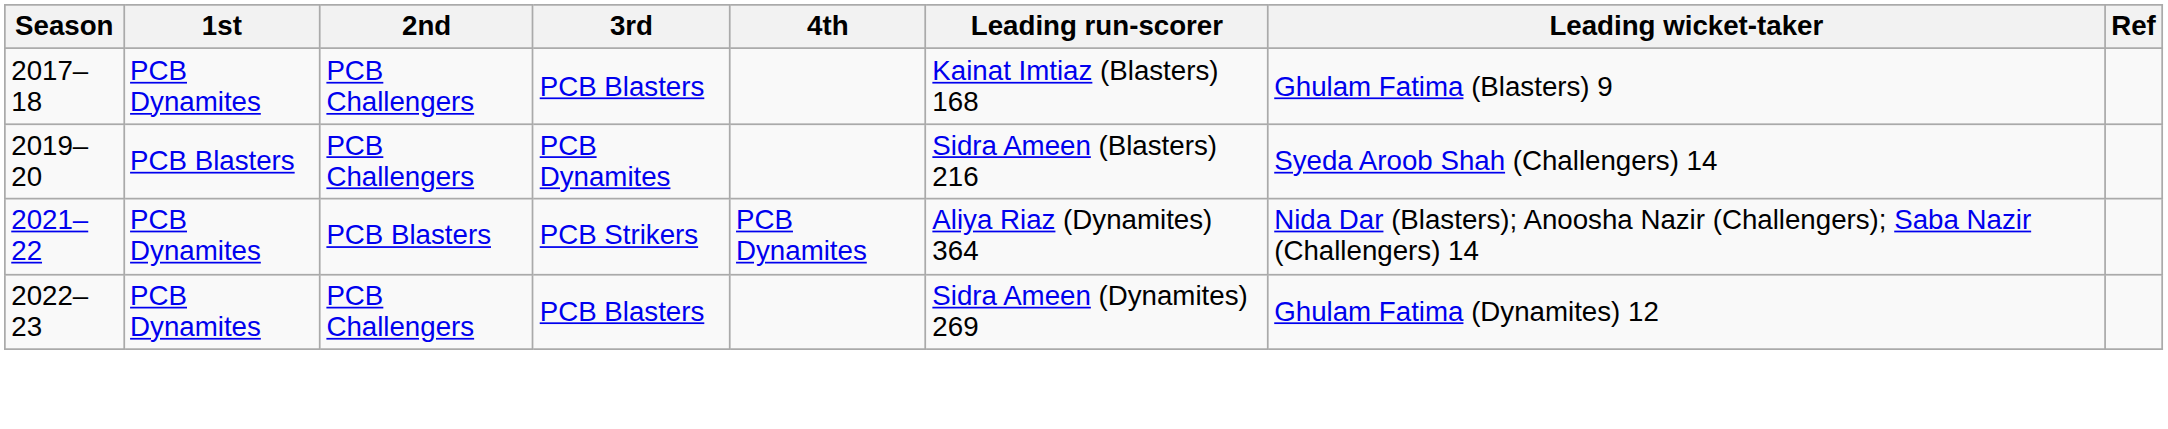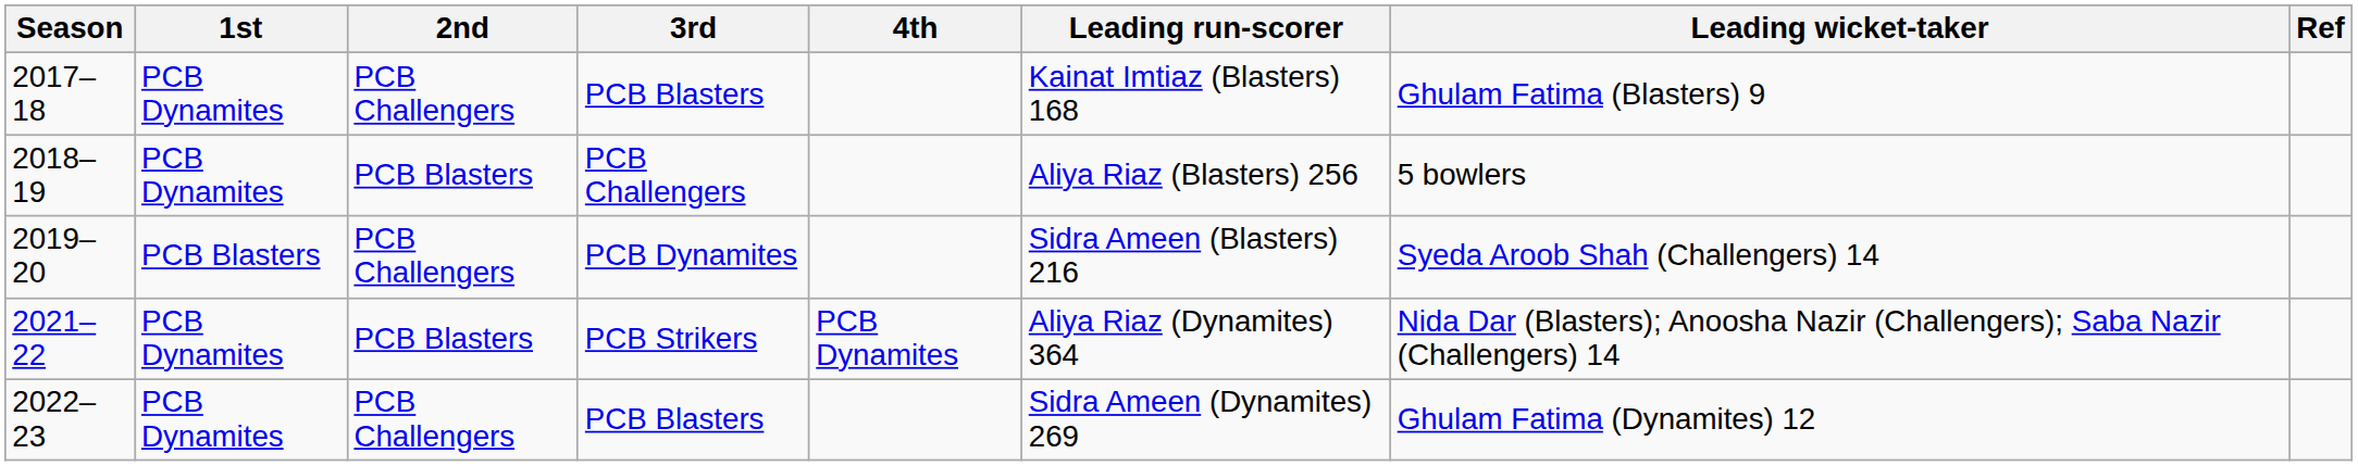+ row: 2018–19 | PCB Dynamites | PCB Blasters | PCB Challengers | Aliya Riaz (Blasters) 256 | 5 bowlers
